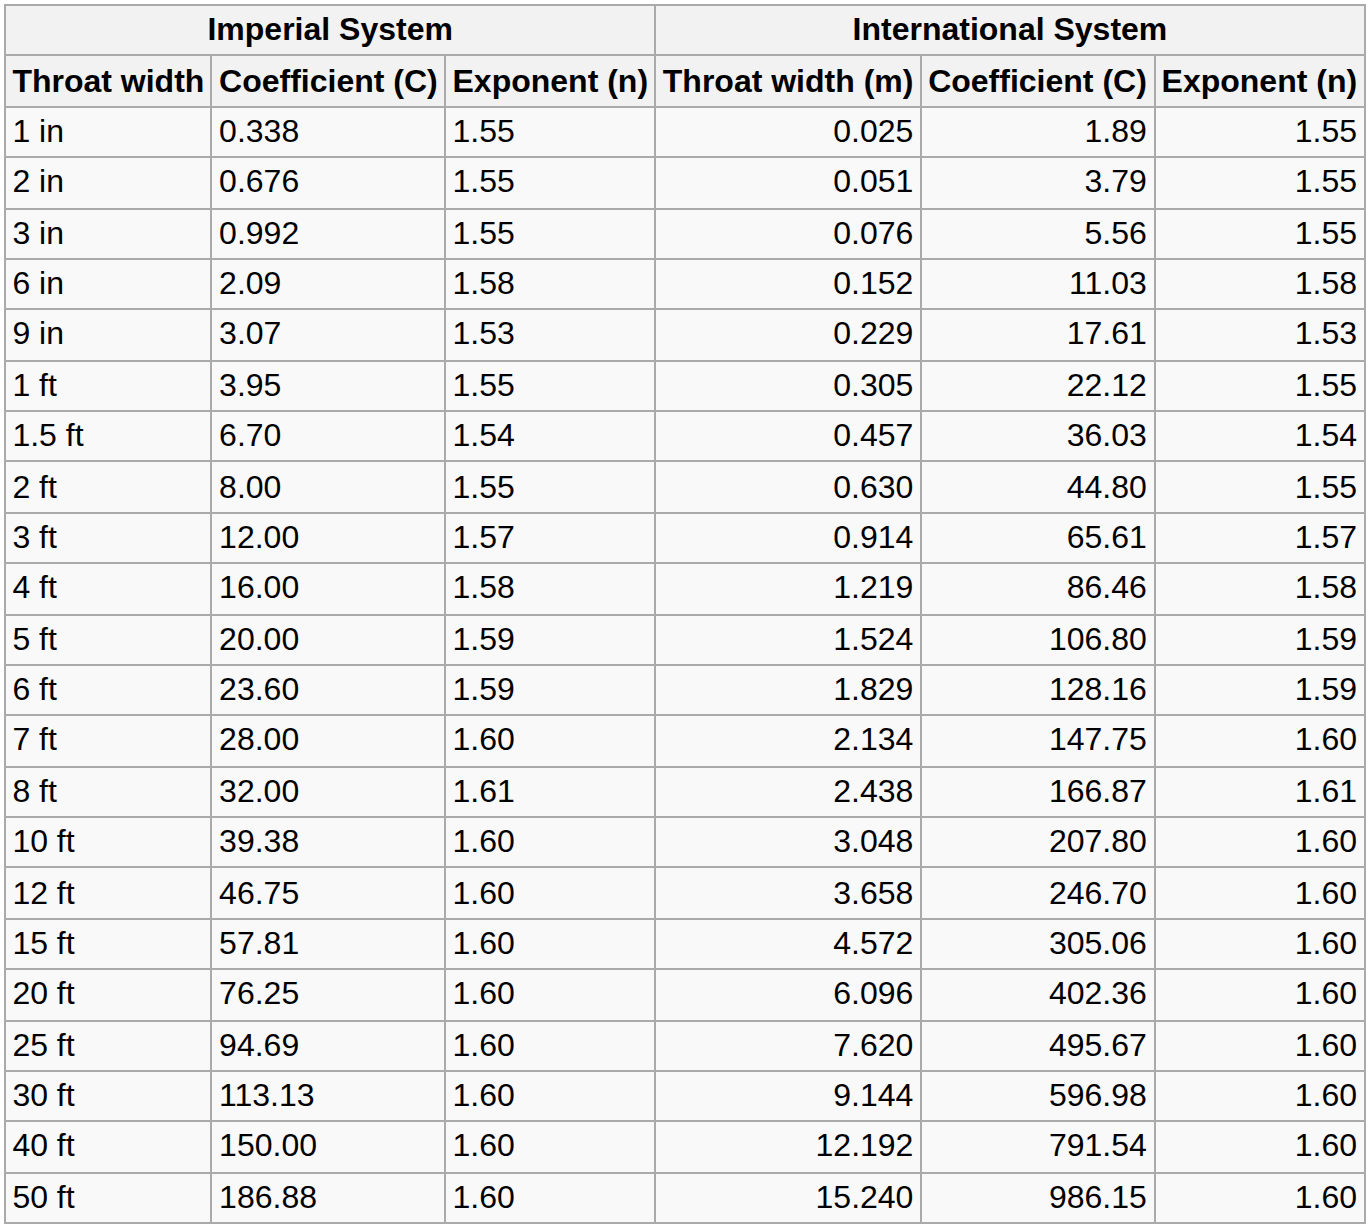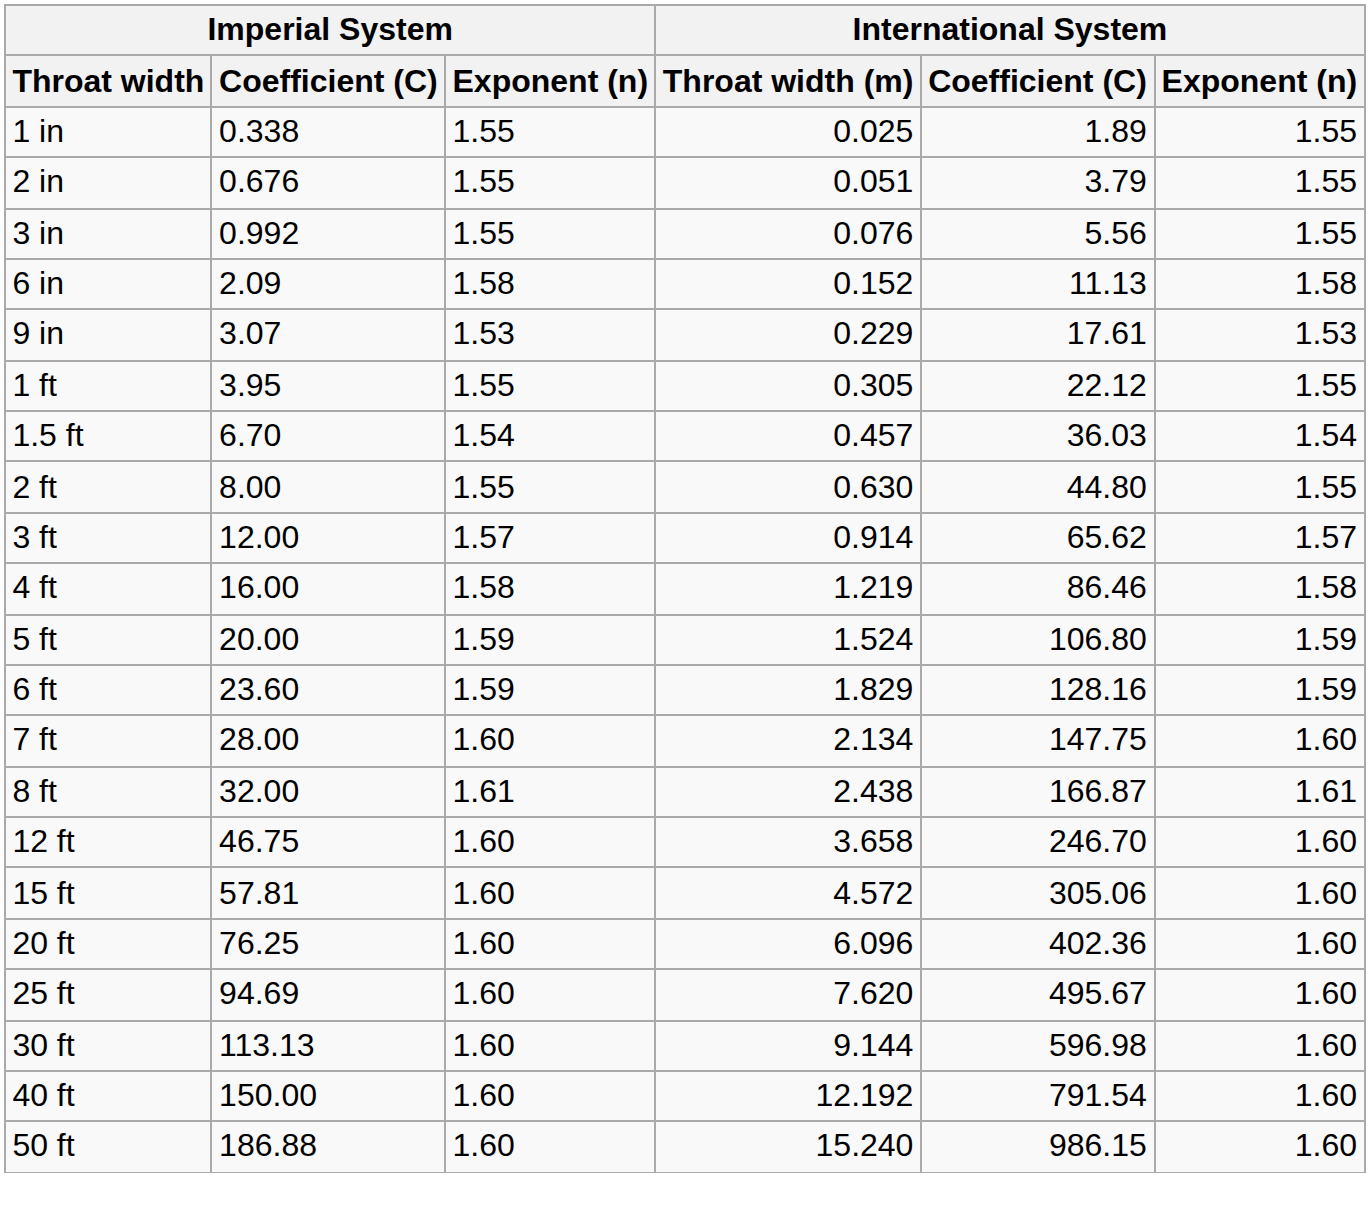6 in | International System / Coefficient (C): 11.03 -> 11.13
3 ft | International System / Coefficient (C): 65.61 -> 65.62
- row: 10 ft | 39.38 | 1.60 | 3.048 | 207.80 | 1.60
